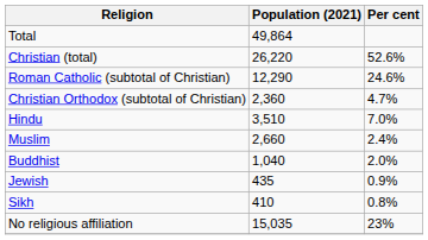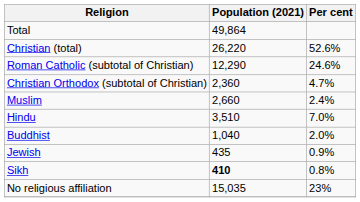rows swapped: Hindu <-> Muslim
Sikh | Population (2021): normal -> bold
